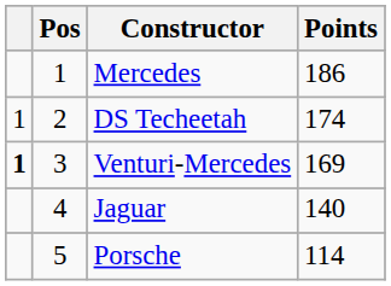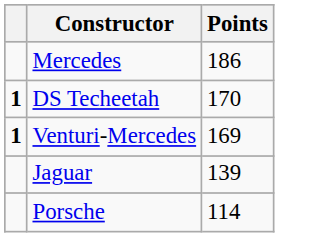- column: Pos | 1 | 2 | 3 | 4 | 5
DS Techeetah | column 1: normal -> bold
DS Techeetah | Points: 174 -> 170
Jaguar | Points: 140 -> 139
